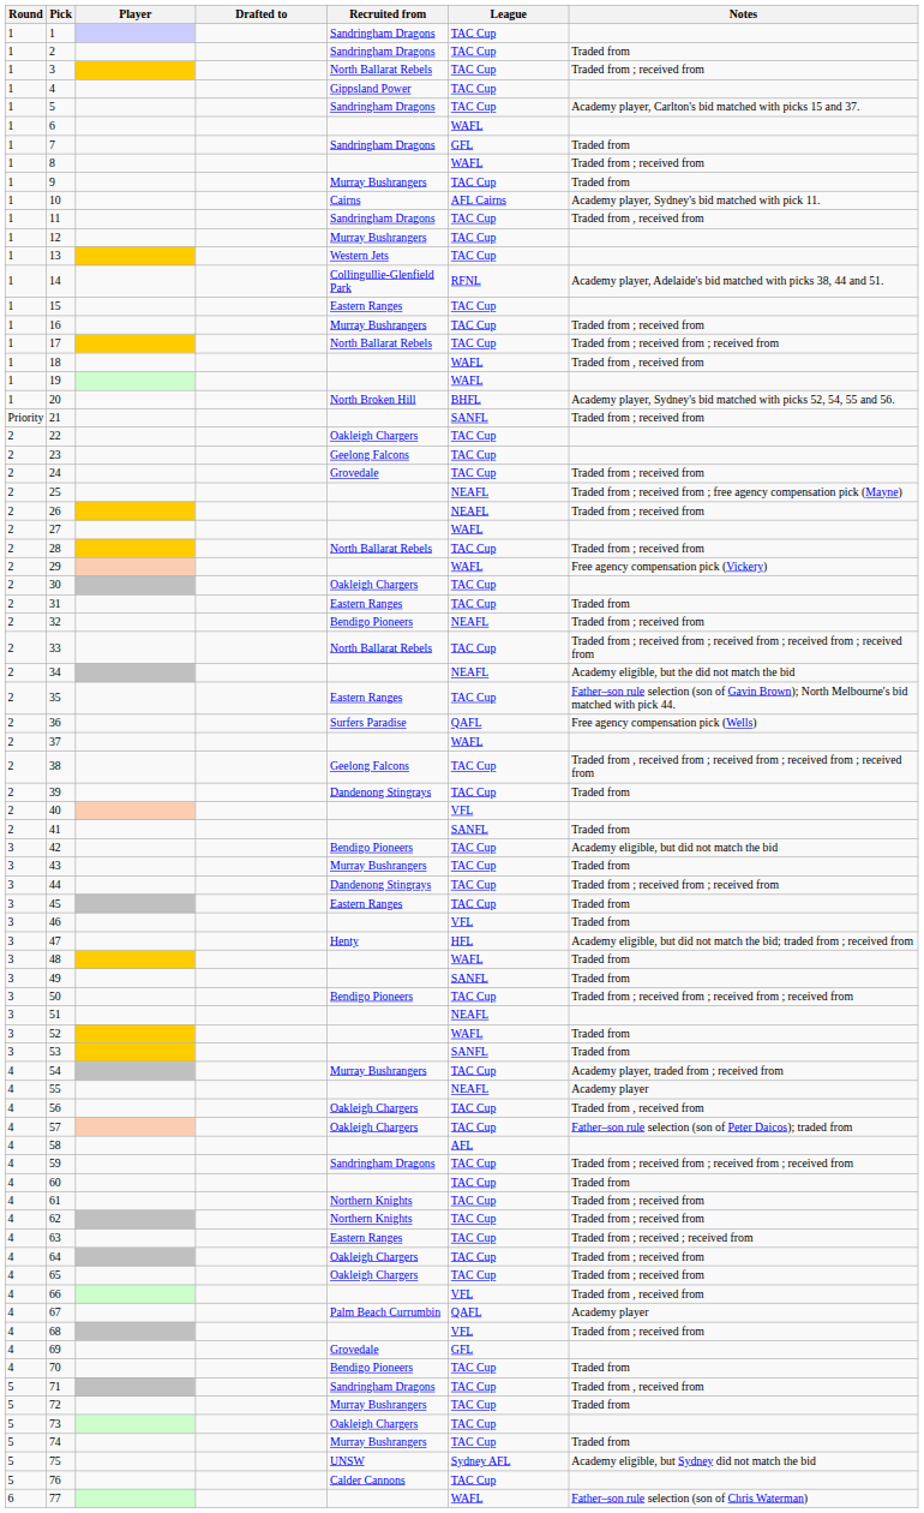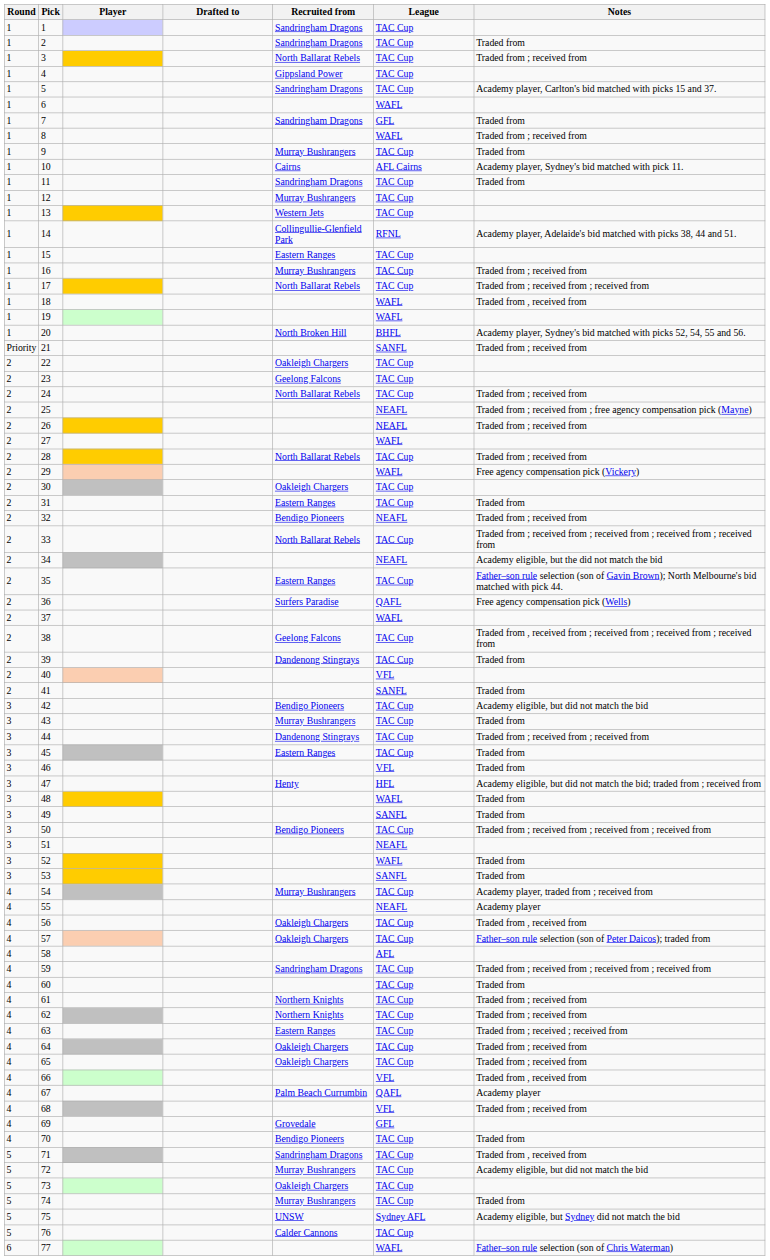11 | Notes: Traded from , received from -> Traded from
24 | Recruited from: Grovedale -> North Ballarat Rebels
72 | Notes: Traded from -> Academy eligible, but did not match the bid
